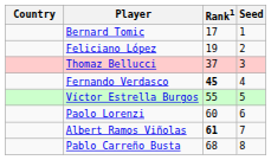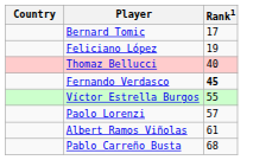- column: Seed | 1 | 2 | 3 | 4 | 5 | 6 | 7 | 8
Thomaz Bellucci | Rank1: 37 -> 40
Paolo Lorenzi | Rank1: 60 -> 57
Albert Ramos Viñolas | Rank1: bold -> normal
